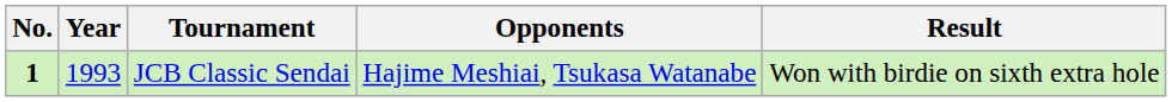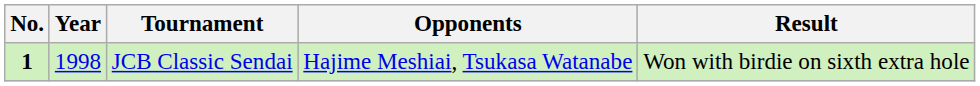JCB Classic Sendai | Year: 1993 -> 1998
